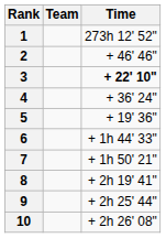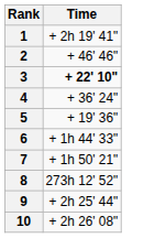- column: Team
1 | Time: 273h 12' 52" -> + 2h 19' 41"
8 | Time: + 2h 19' 41" -> 273h 12' 52"
